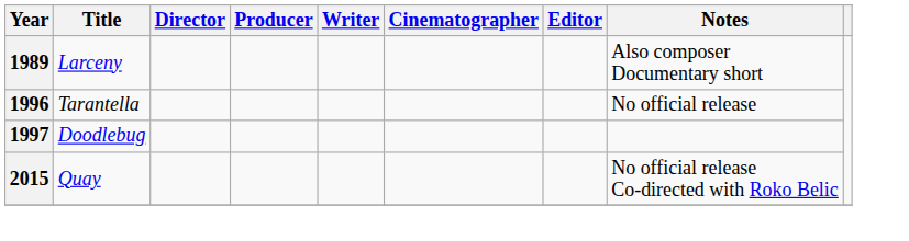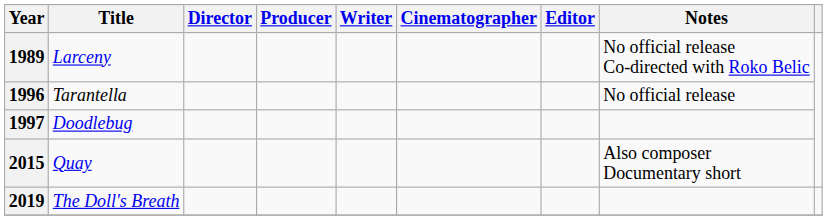1989 | Notes: Also composer Documentary short -> No official release Co-directed with Roko Belic
2015 | Notes: No official release Co-directed with Roko Belic -> Also composer Documentary short
+ row: 2019 | The Doll's Breath
